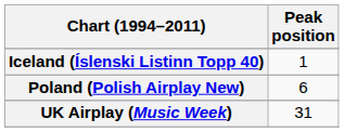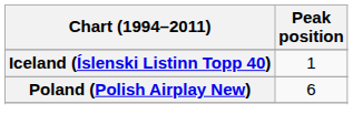- row: UK Airplay (Music Week) | 31
